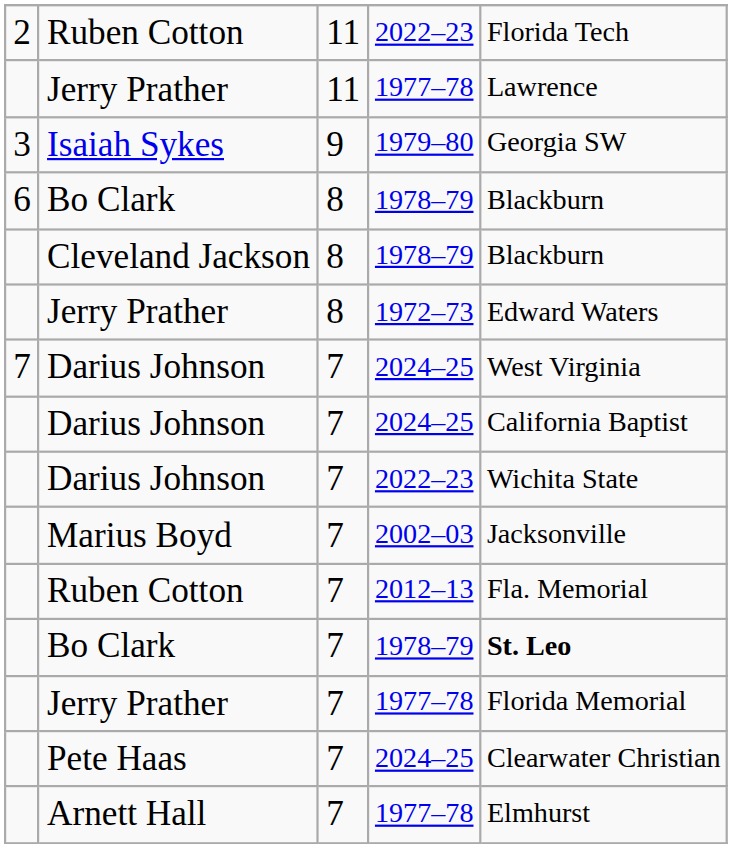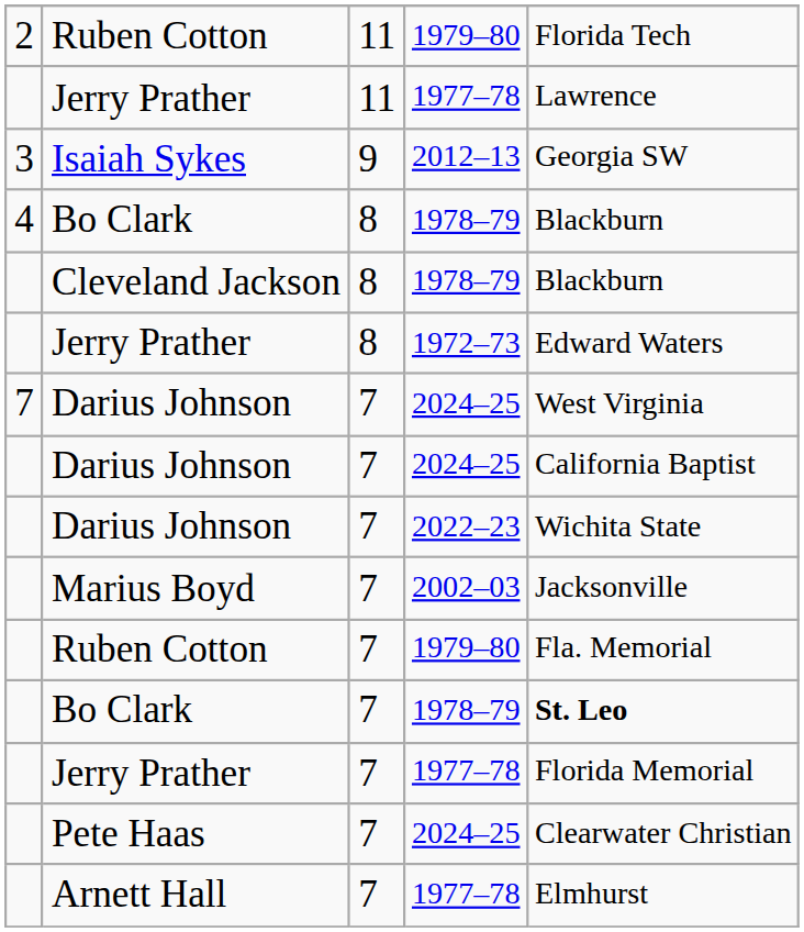Ruben Cotton / 11 | column 4: 2022–23 -> 1979–80
Isaiah Sykes | column 4: 1979–80 -> 2012–13
Bo Clark / 8 | column 1: 6 -> 4
Ruben Cotton / 7 | column 4: 2012–13 -> 1979–80
